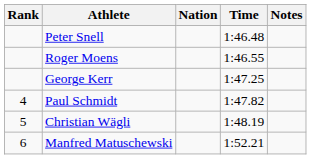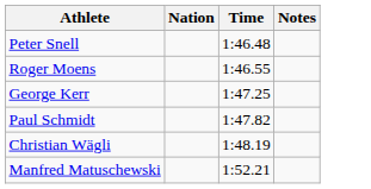- column: Rank | 4 | 5 | 6
